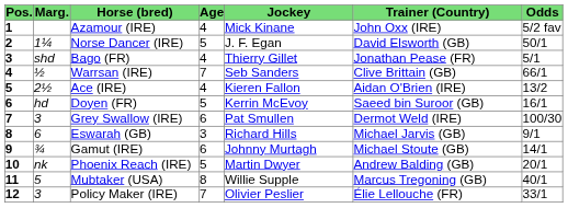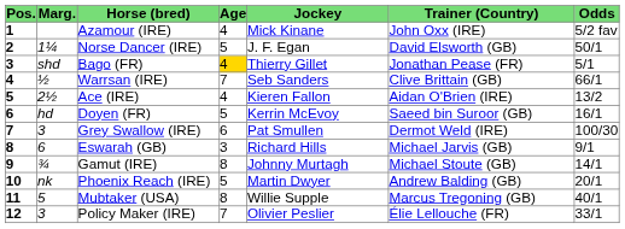Bago (FR) | Age: no background -> gold background
Gamut (IRE) | Age: 6 -> 8
